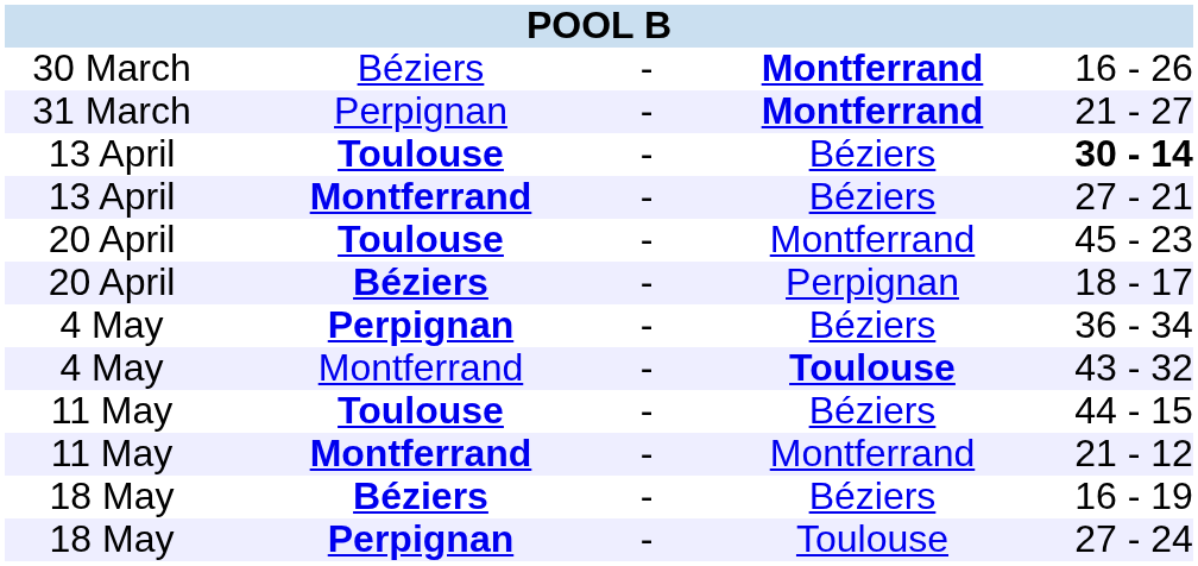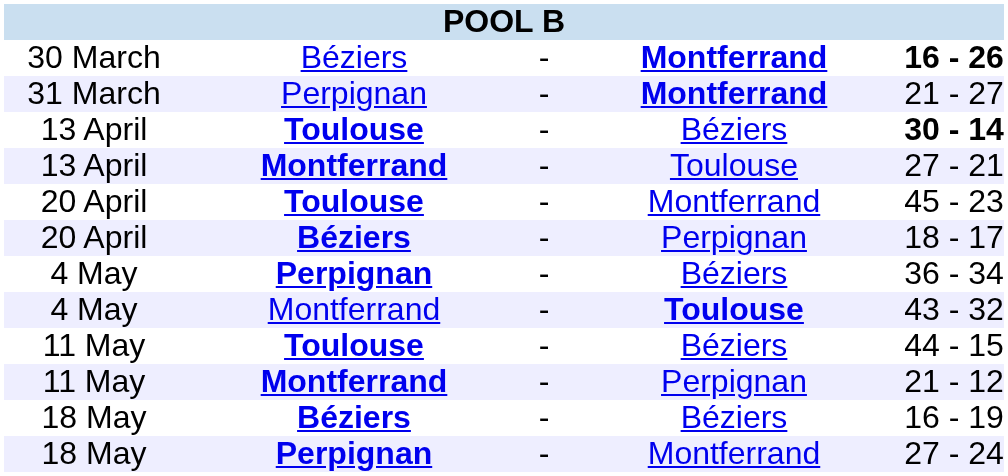30 March | column 5: normal -> bold
13 April / Montferrand | column 4: Béziers -> Toulouse
11 May / Montferrand | column 4: Montferrand -> Perpignan
18 May / Perpignan | column 4: Toulouse -> Montferrand
